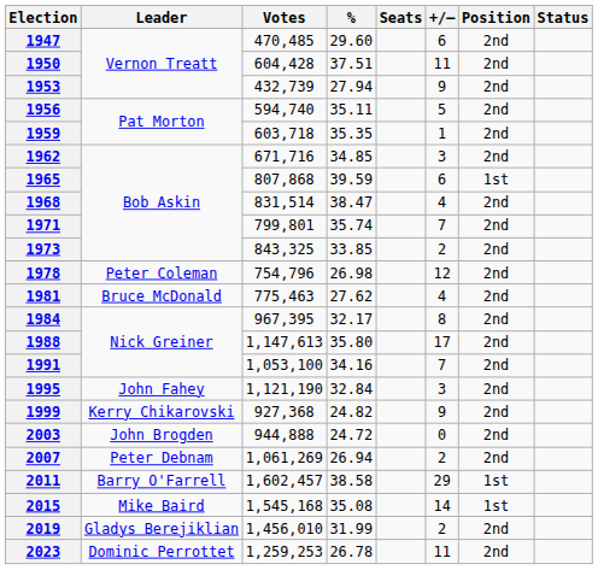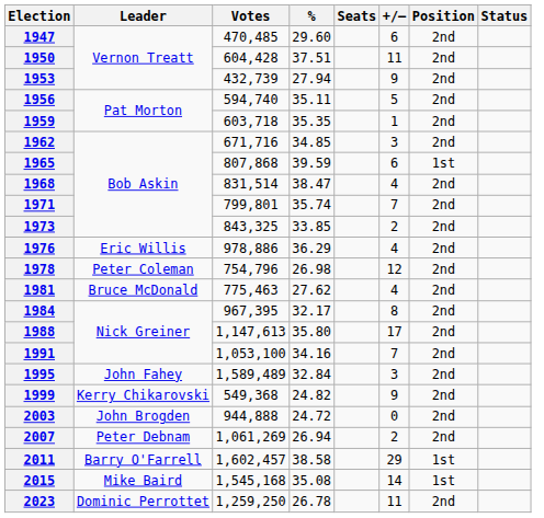+ row: 1976 | Eric Willis | 978,886 | 36.29 | 4 | 2nd
1995 | Votes: 1,121,190 -> 1,589,489
1999 | Votes: 927,368 -> 549,368
- row: 2019 | Gladys Berejiklian | 1,456,010 | 31.99 | 2 | 2nd
2023 | Votes: 1,259,253 -> 1,259,250
